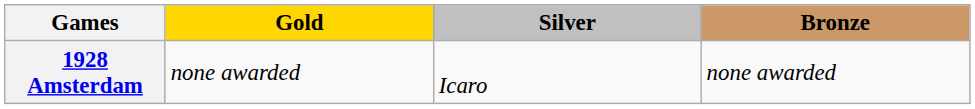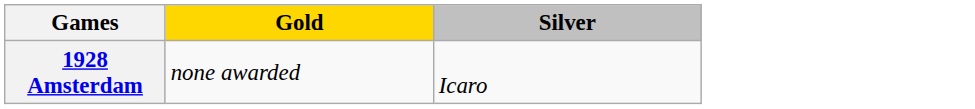- column: Bronze | none awarded
